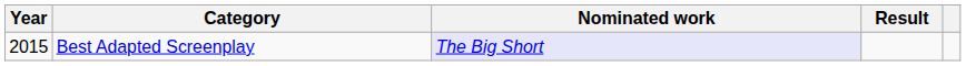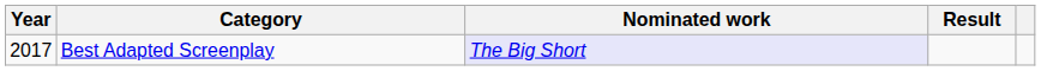Best Adapted Screenplay | Year: 2015 -> 2017
